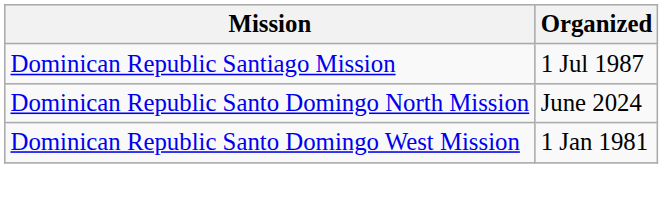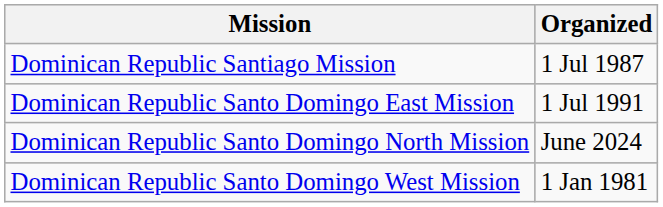+ row: Dominican Republic Santo Domingo East Mission | 1 Jul 1991
